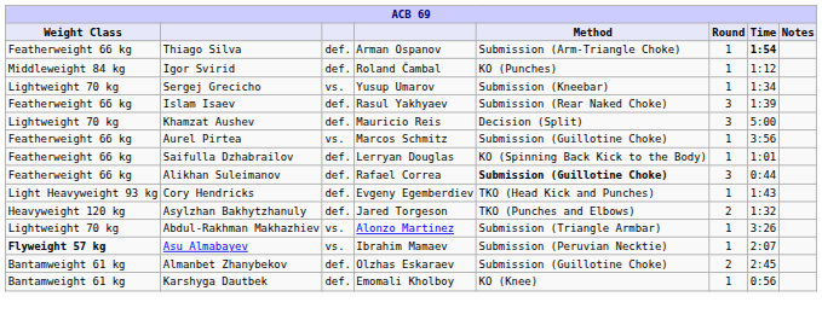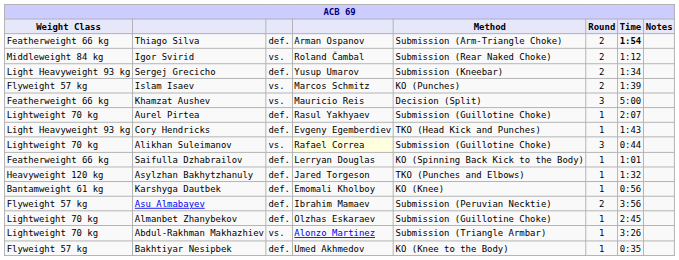Thiago Silva | Round: 1 -> 2
Igor Svirid | column 3: def. -> vs.
Igor Svirid | Method: KO (Punches) -> Submission (Rear Naked Choke)
Igor Svirid | Round: 1 -> 2
Sergej Grecicho | Weight Class: Lightweight 70 kg -> Light Heavyweight 93 kg
Sergej Grecicho | column 3: vs. -> def.
Sergej Grecicho | Round: 1 -> 2
Islam Isaev | Weight Class: Featherweight 66 kg -> Flyweight 57 kg
Islam Isaev | column 3: def. -> vs.
Islam Isaev | column 4: Rasul Yakhyaev -> Marcos Schmitz
Islam Isaev | Method: Submission (Rear Naked Choke) -> KO (Punches)
Islam Isaev | Round: 3 -> 2
Khamzat Aushev | Weight Class: Lightweight 70 kg -> Featherweight 66 kg
Khamzat Aushev | column 3: def. -> vs.
Aurel Pirtea | Weight Class: Featherweight 66 kg -> Lightweight 70 kg
Aurel Pirtea | column 3: vs. -> def.
Aurel Pirtea | column 4: Marcos Schmitz -> Rasul Yakhyaev
Aurel Pirtea | Time: 3:56 -> 2:07
rows swapped: Cory Hendricks <-> Saifulla Dzhabrailov
Alikhan Suleimanov | Weight Class: Featherweight 66 kg -> Lightweight 70 kg
Alikhan Suleimanov | column 3: def. -> vs.
Alikhan Suleimanov | column 4: no background -> lightyellow background
Alikhan Suleimanov | Method: bold -> normal
Asylzhan Bakhytzhanuly | Round: 2 -> 1
rows swapped: Abdul-Rakhman Makhazhiev <-> Karshyga Dautbek
Asu Almabayev | Weight Class: bold -> normal
Asu Almabayev | column 3: vs. -> def.
Asu Almabayev | Round: 1 -> 2
Asu Almabayev | Time: 2:07 -> 3:56
Almanbet Zhanybekov | Weight Class: Bantamweight 61 kg -> Lightweight 70 kg
Almanbet Zhanybekov | Round: 2 -> 1
+ row: Flyweight 57 kg | Bakhtiyar Nesipbek | def. | Umed Akhmedov | KO (Knee to the Body) | 1 | 0:35
